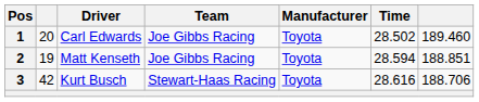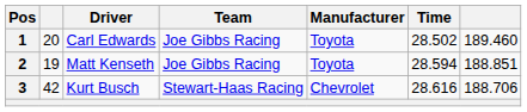3 | Manufacturer: Toyota -> Chevrolet
